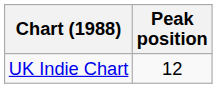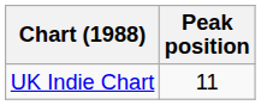UK Indie Chart | Peak position: 12 -> 11
